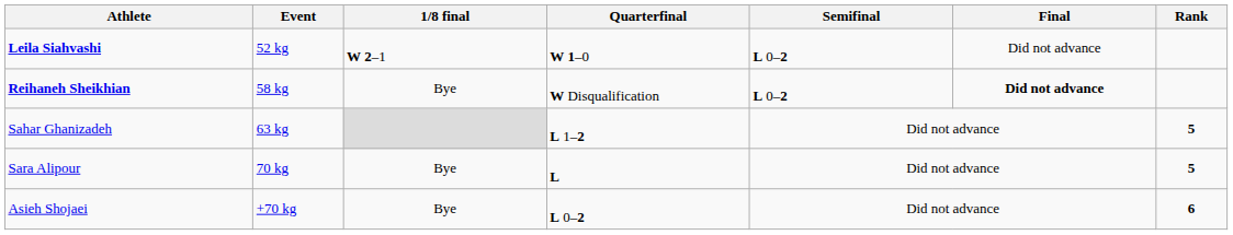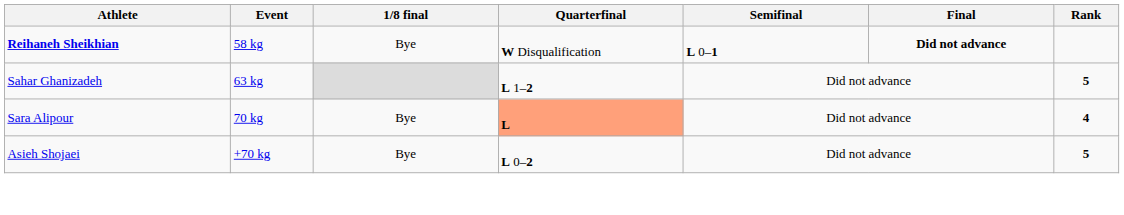- row: Leila Siahvashi | 52 kg | W 2–1 | W 1–0 | L 0–2 | Did not advance
Reihaneh Sheikhian | Semifinal: L 0–2 -> L 0–1
Sara Alipour | Quarterfinal: no background -> lightsalmon background
Sara Alipour | Rank: 5 -> 4
Asieh Shojaei | Rank: 6 -> 5
